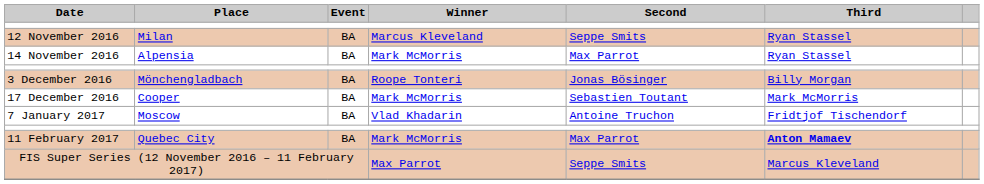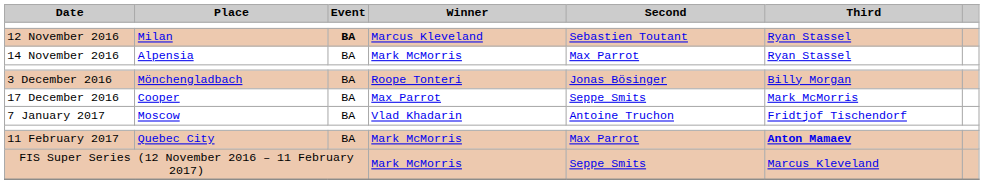12 November 2016 | Event: normal -> bold
12 November 2016 | Second: Seppe Smits -> Sebastien Toutant
17 December 2016 | Winner: Mark McMorris -> Max Parrot
17 December 2016 | Second: Sebastien Toutant -> Seppe Smits
FIS Super Series (12 November 2016 – 11 February 2017) | Winner: Max Parrot -> Mark McMorris
